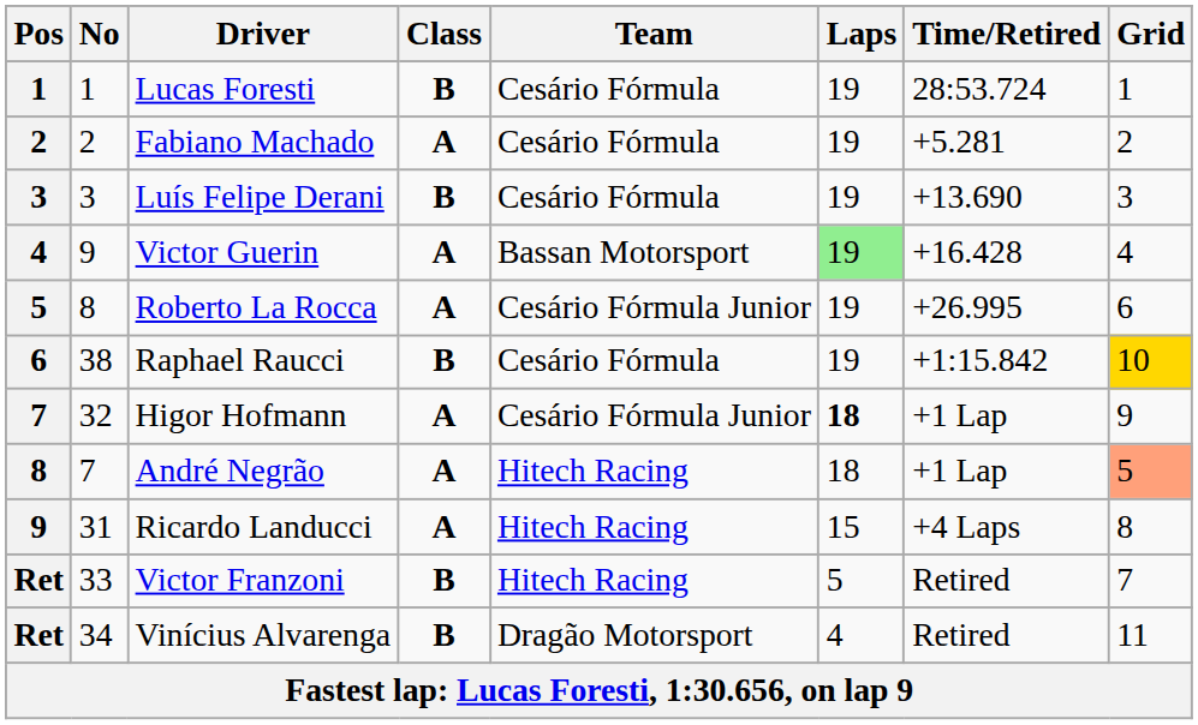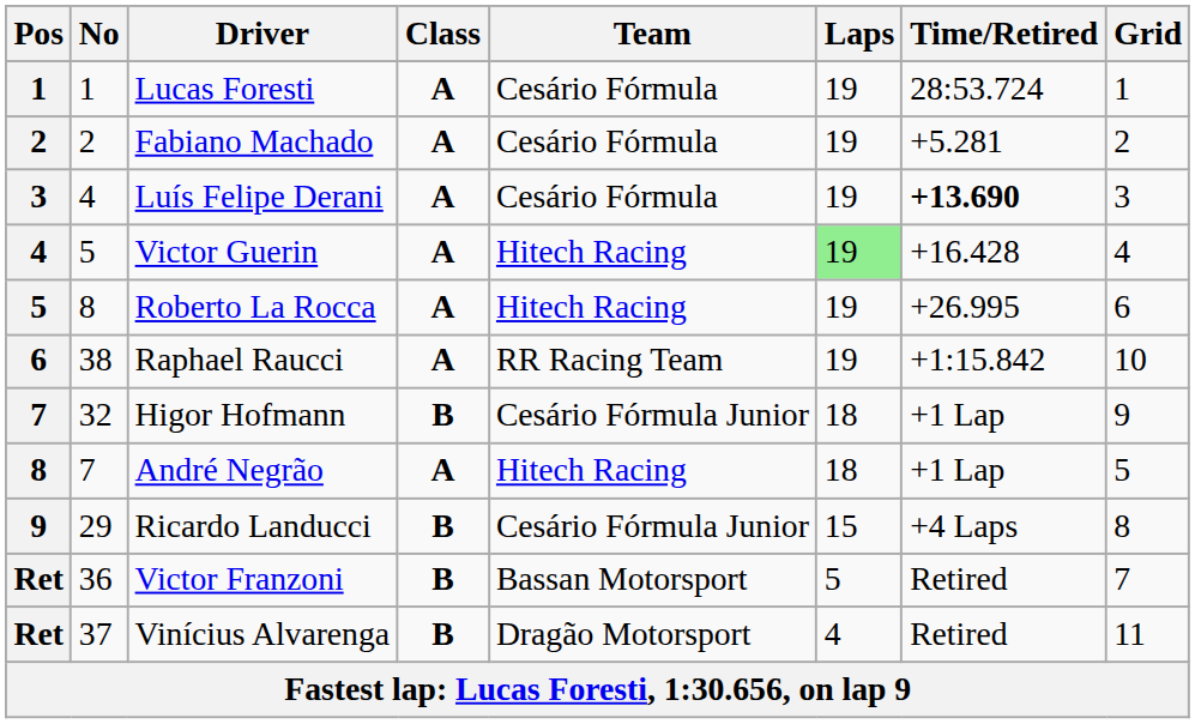Lucas Foresti | Class: B -> A
Luís Felipe Derani | No: 3 -> 4
Luís Felipe Derani | Class: B -> A
Luís Felipe Derani | Time/Retired: normal -> bold
Victor Guerin | No: 9 -> 5
Victor Guerin | Team: Bassan Motorsport -> Hitech Racing
Roberto La Rocca | Team: Cesário Fórmula Junior -> Hitech Racing
Raphael Raucci | Class: B -> A
Raphael Raucci | Team: Cesário Fórmula -> RR Racing Team
Raphael Raucci | Grid: gold background -> no background
Higor Hofmann | Class: A -> B
Higor Hofmann | Laps: bold -> normal
André Negrão | Grid: lightsalmon background -> no background
Ricardo Landucci | No: 31 -> 29
Ricardo Landucci | Class: A -> B
Ricardo Landucci | Team: Hitech Racing -> Cesário Fórmula Junior
Victor Franzoni | No: 33 -> 36
Victor Franzoni | Team: Hitech Racing -> Bassan Motorsport
Vinícius Alvarenga | No: 34 -> 37
